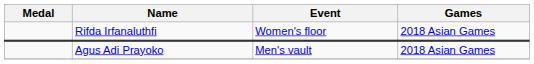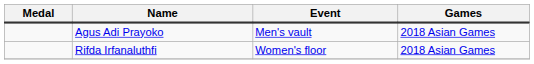rows swapped: Rifda Irfanaluthfi <-> Agus Adi Prayoko
